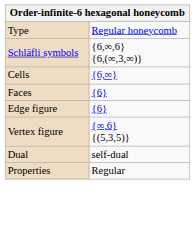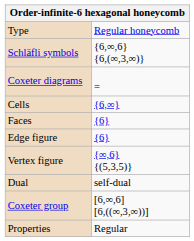+ row: Coxeter diagrams | =
+ row: Coxeter group | [6,∞,6] [6,((∞,3,∞))]
